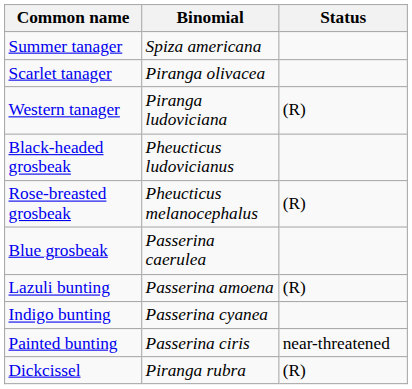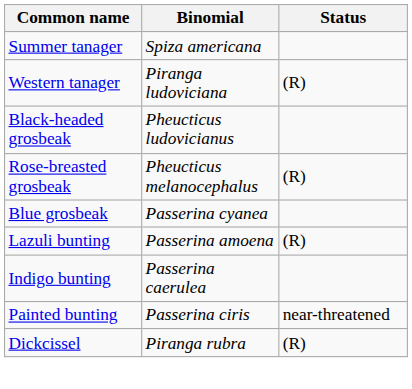- row: Scarlet tanager | Piranga olivacea
Blue grosbeak | Binomial: Passerina caerulea -> Passerina cyanea
Indigo bunting | Binomial: Passerina cyanea -> Passerina caerulea
